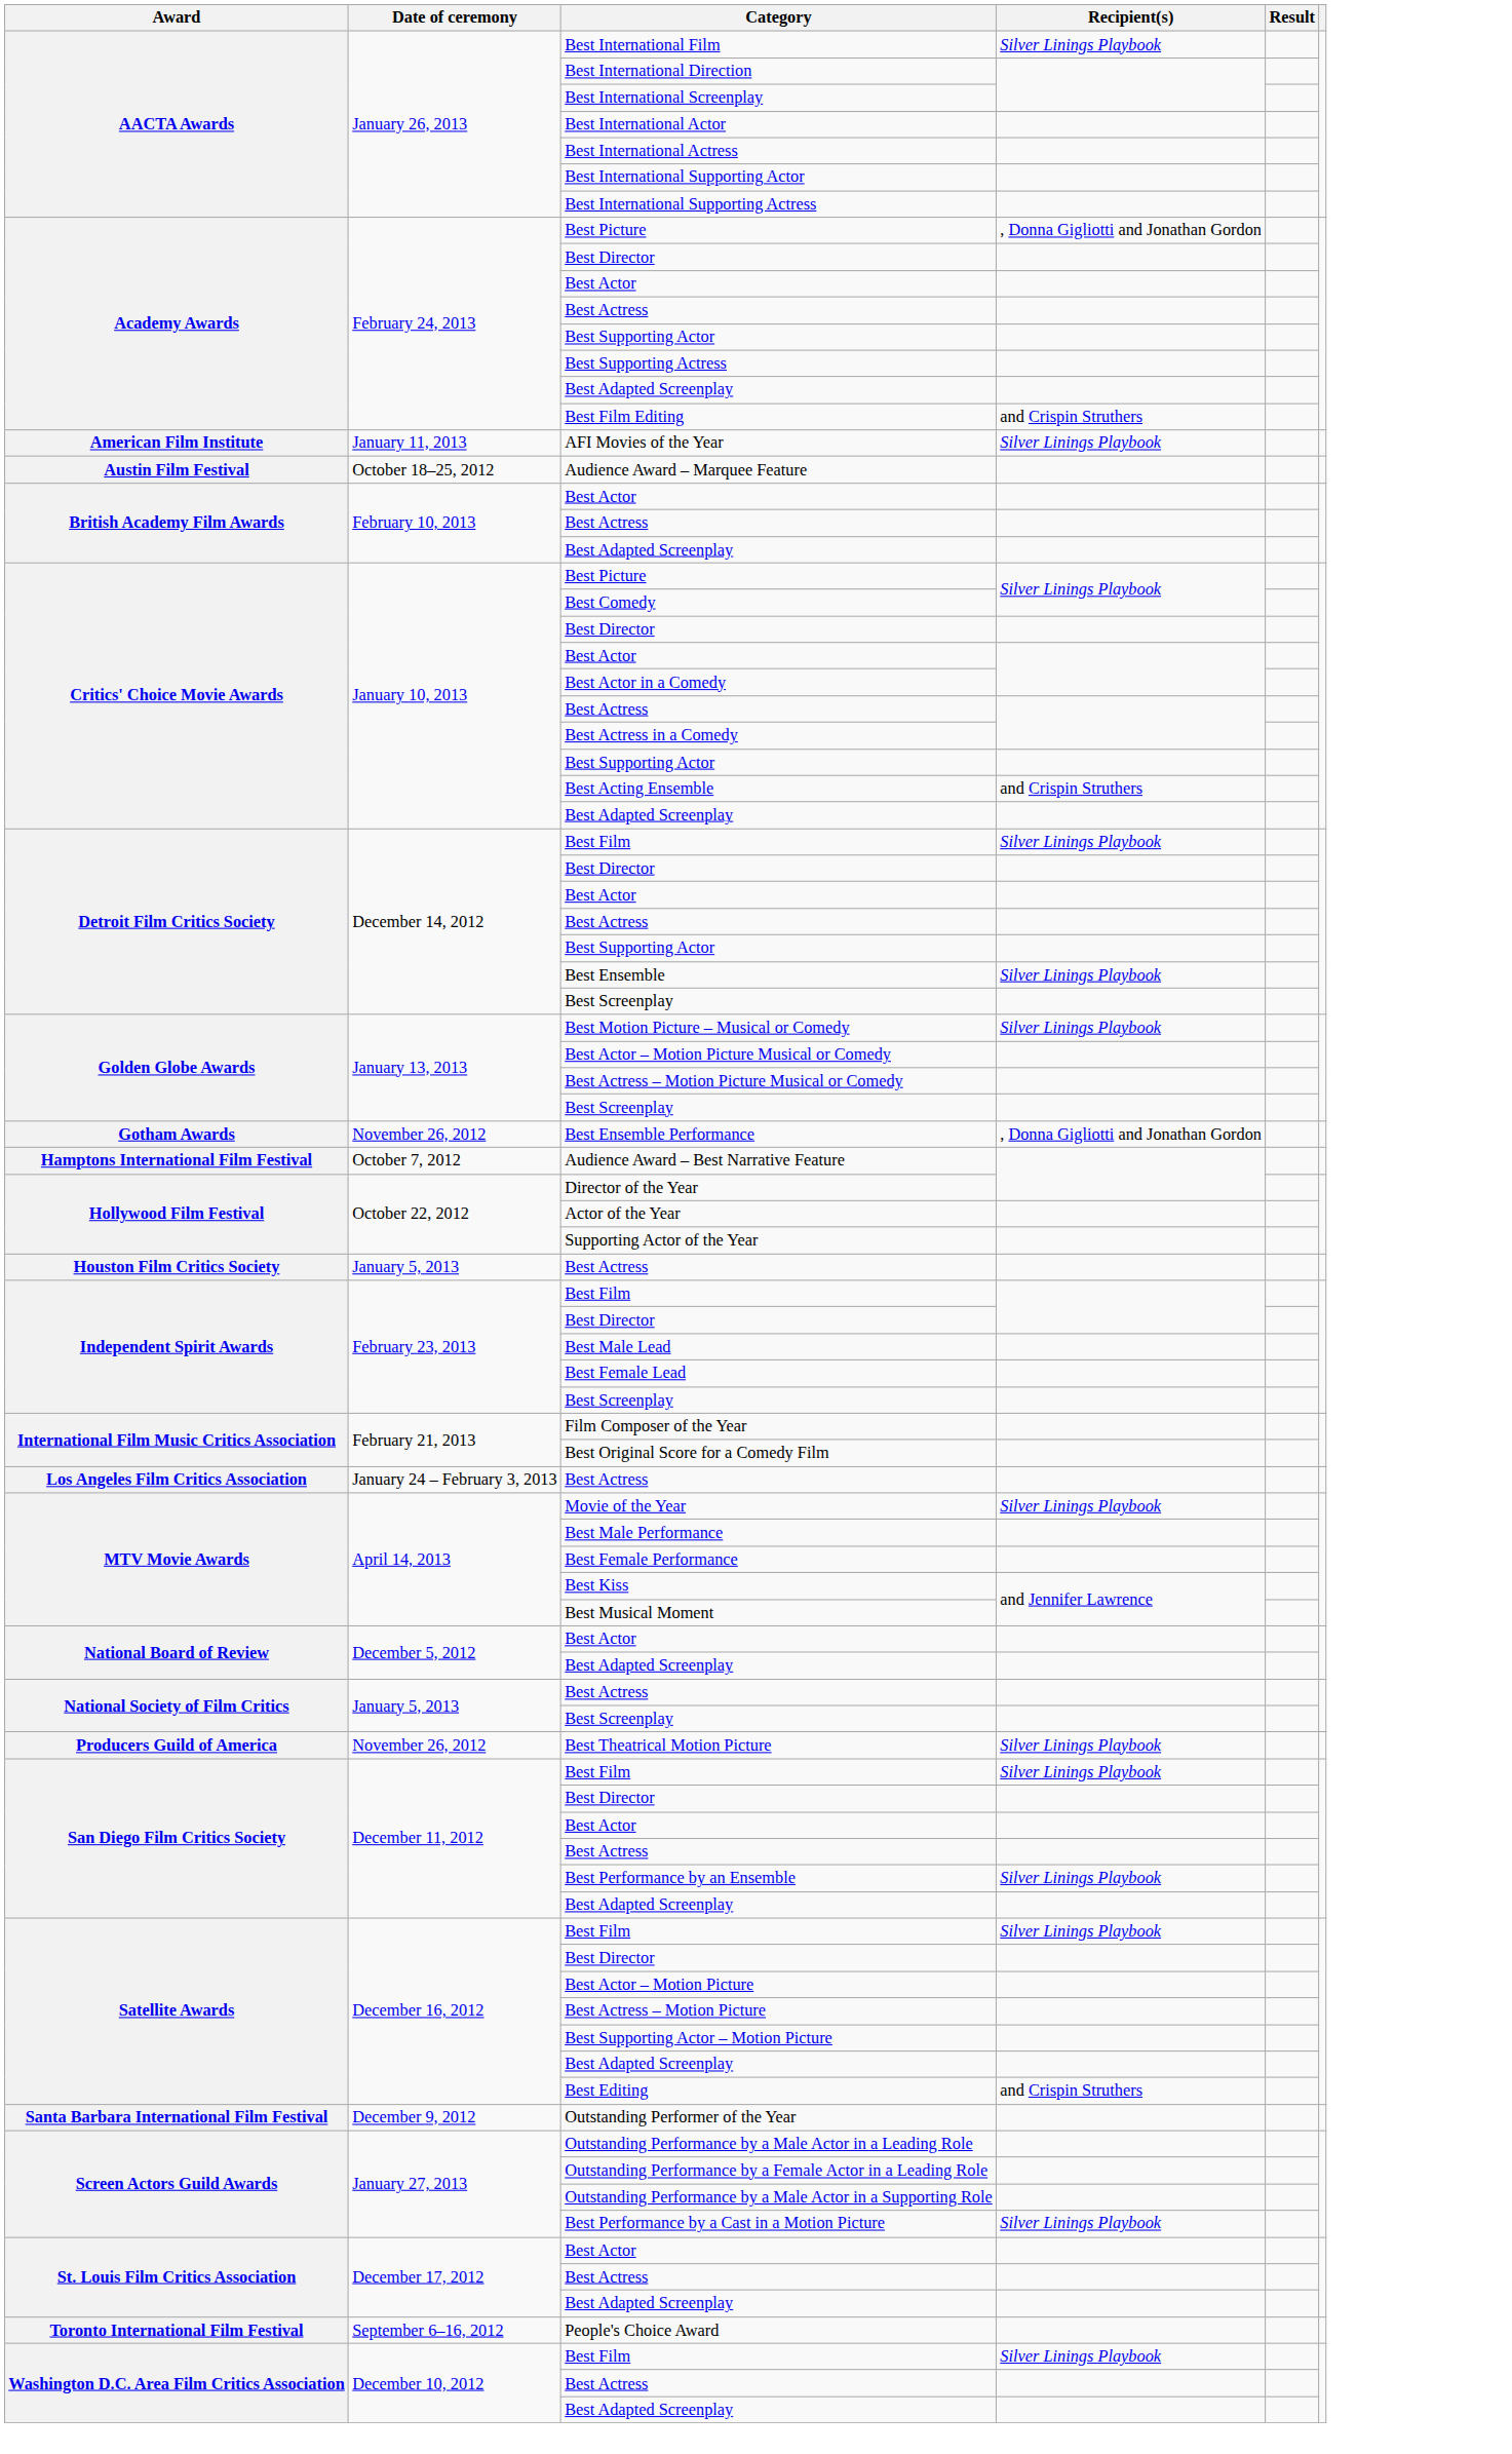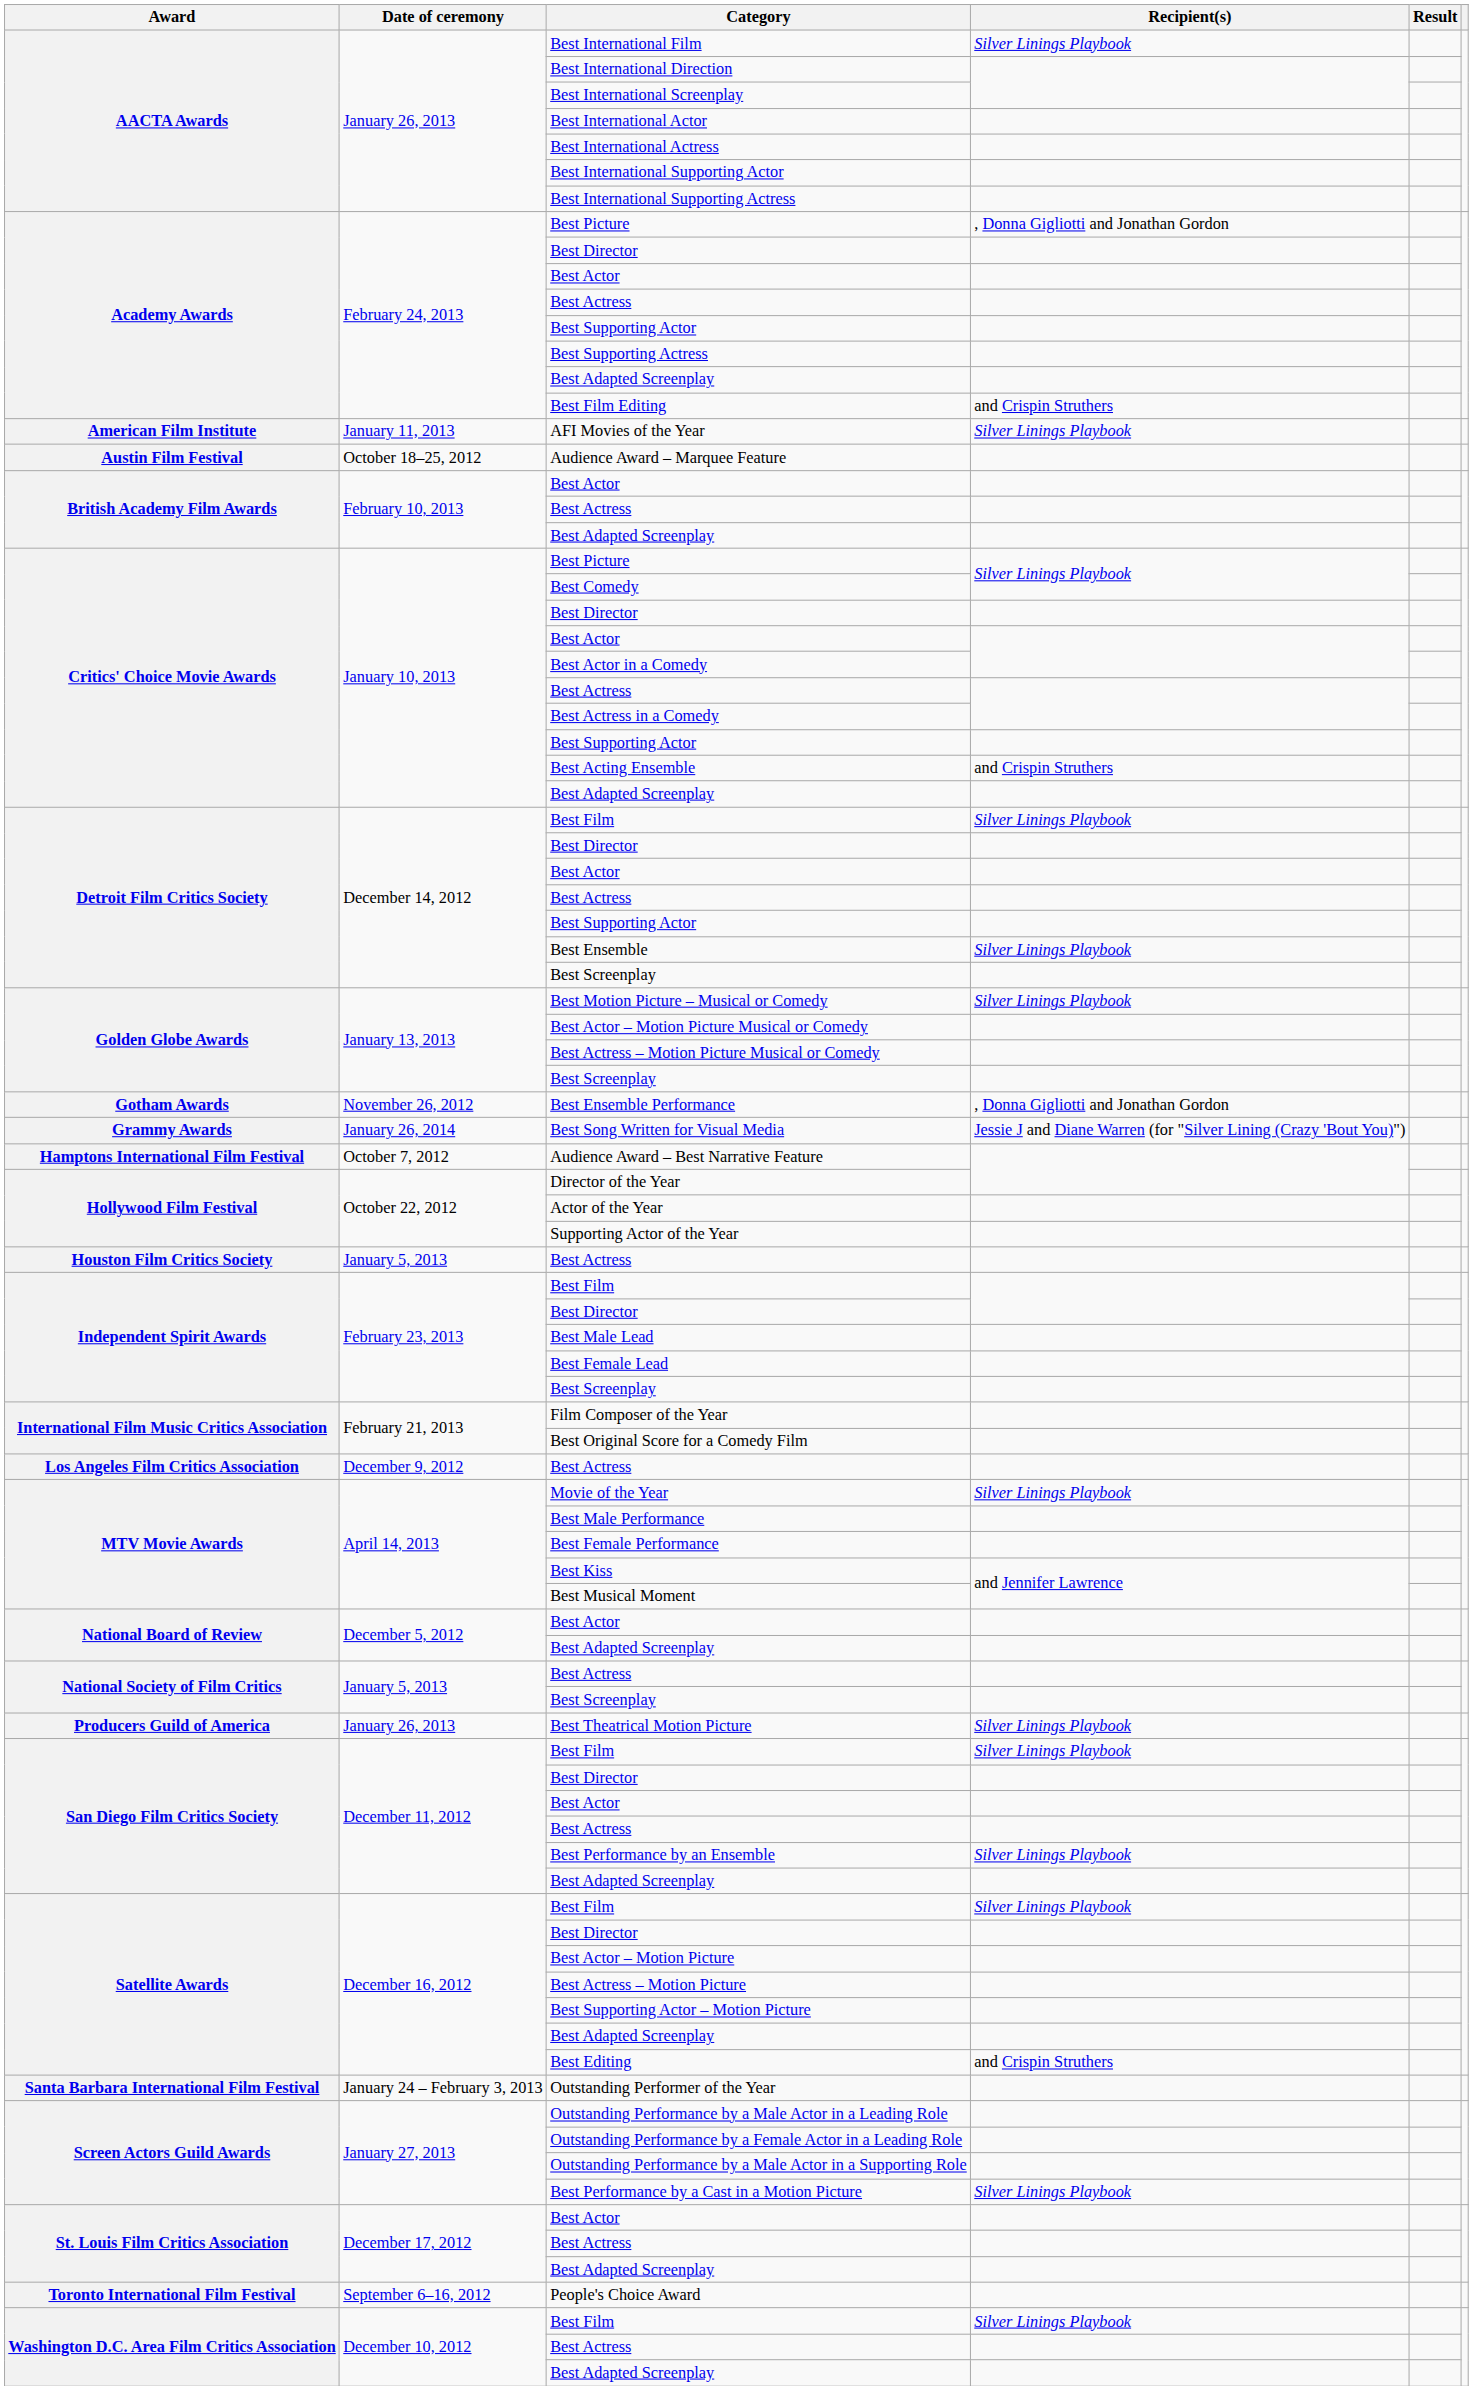+ row: Grammy Awards | January 26, 2014 | Best Song Written for Visual Media | Jessie J and Diane Warren (for "Silver Lining (Crazy 'Bout You)")
Los Angeles Film Critics Association / Best Actress | Date of ceremony: January 24 – February 3, 2013 -> December 9, 2012
Best Theatrical Motion Picture | Date of ceremony: November 26, 2012 -> January 26, 2013
Outstanding Performer of the Year | Date of ceremony: December 9, 2012 -> January 24 – February 3, 2013
